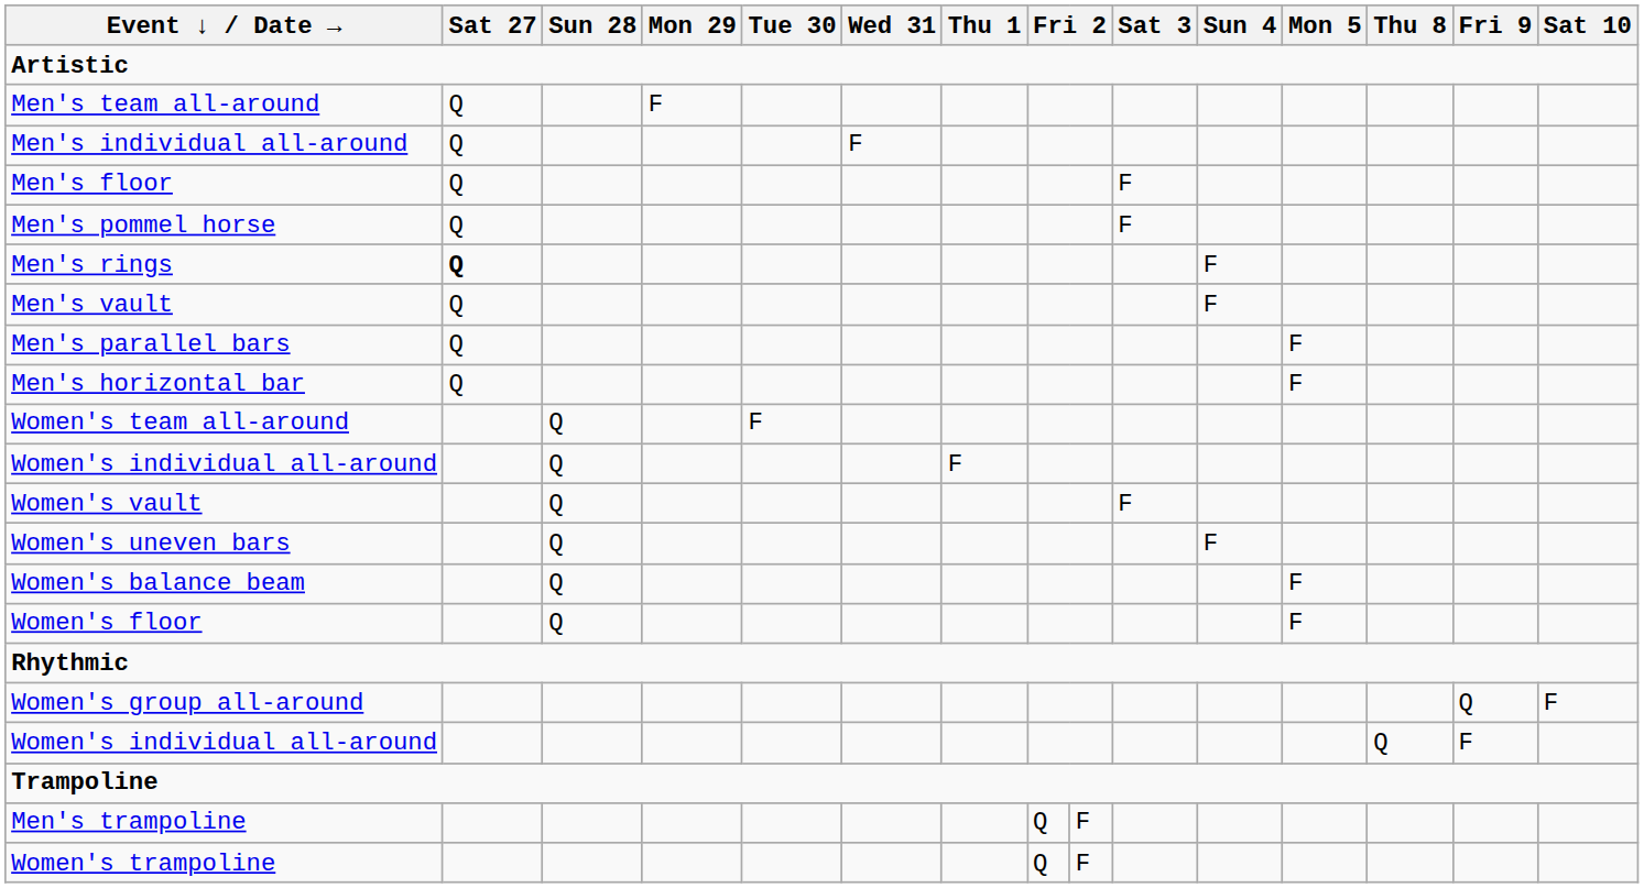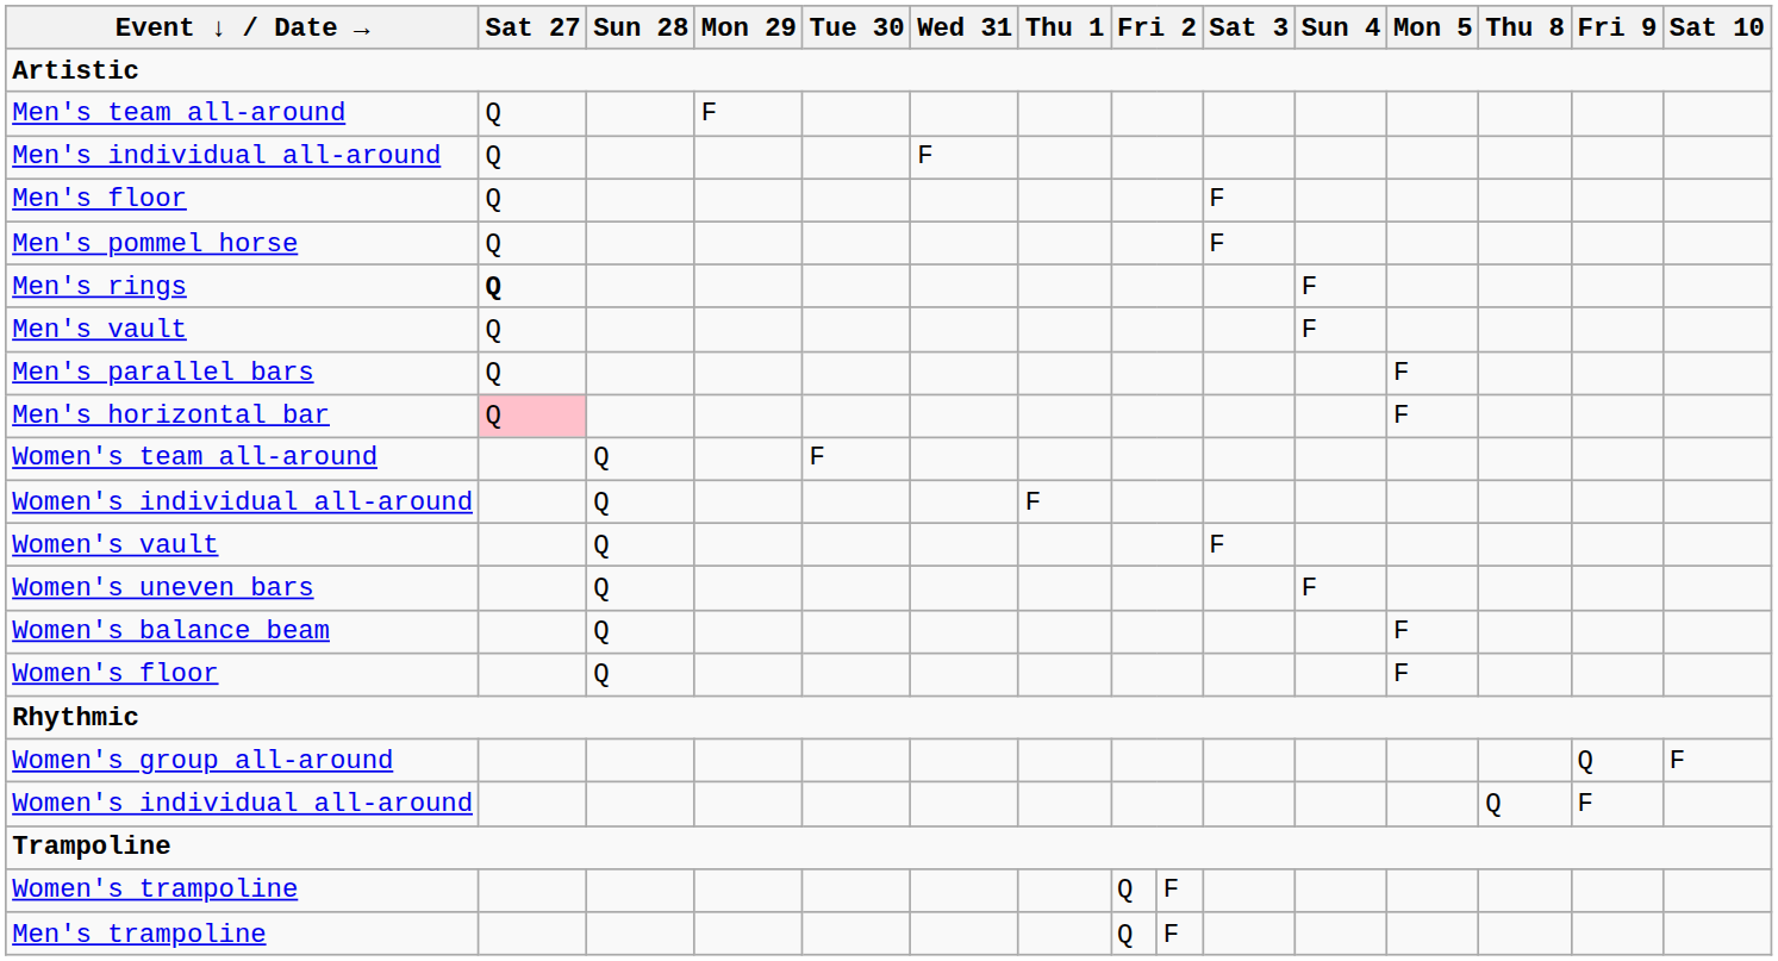Men's horizontal bar | Sat 27: no background -> pink background
rows swapped: Men's trampoline <-> Women's trampoline
